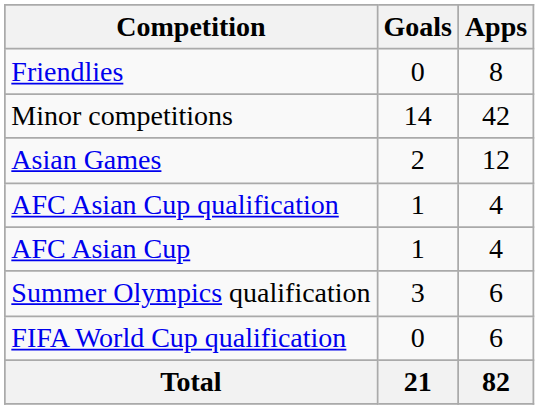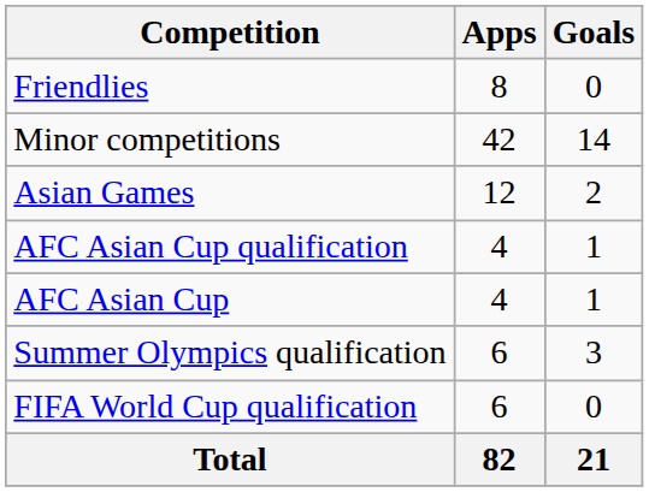columns swapped: Apps <-> Goals
